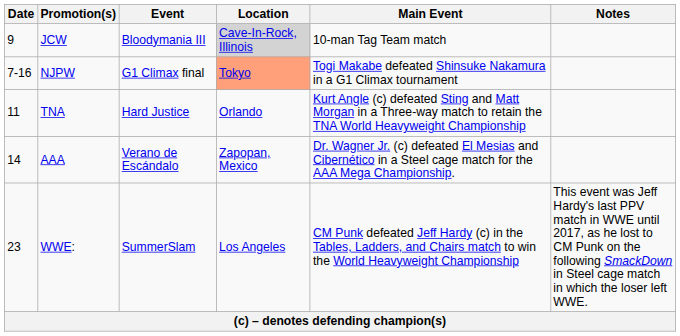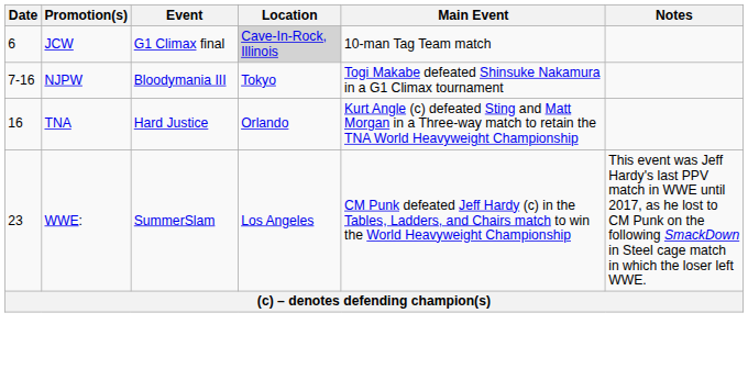JCW | Date: 9 -> 6
JCW | Event: Bloodymania III -> G1 Climax final
NJPW | Event: G1 Climax final -> Bloodymania III
NJPW | Location: lightsalmon background -> no background
TNA | Date: 11 -> 16
- row: 14 | AAA | Verano de Escándalo | Zapopan, Mexico | Dr. Wagner Jr. (c) defeated El Mesias and Cibernético in a Steel cage match for the AAA Mega Championship.
